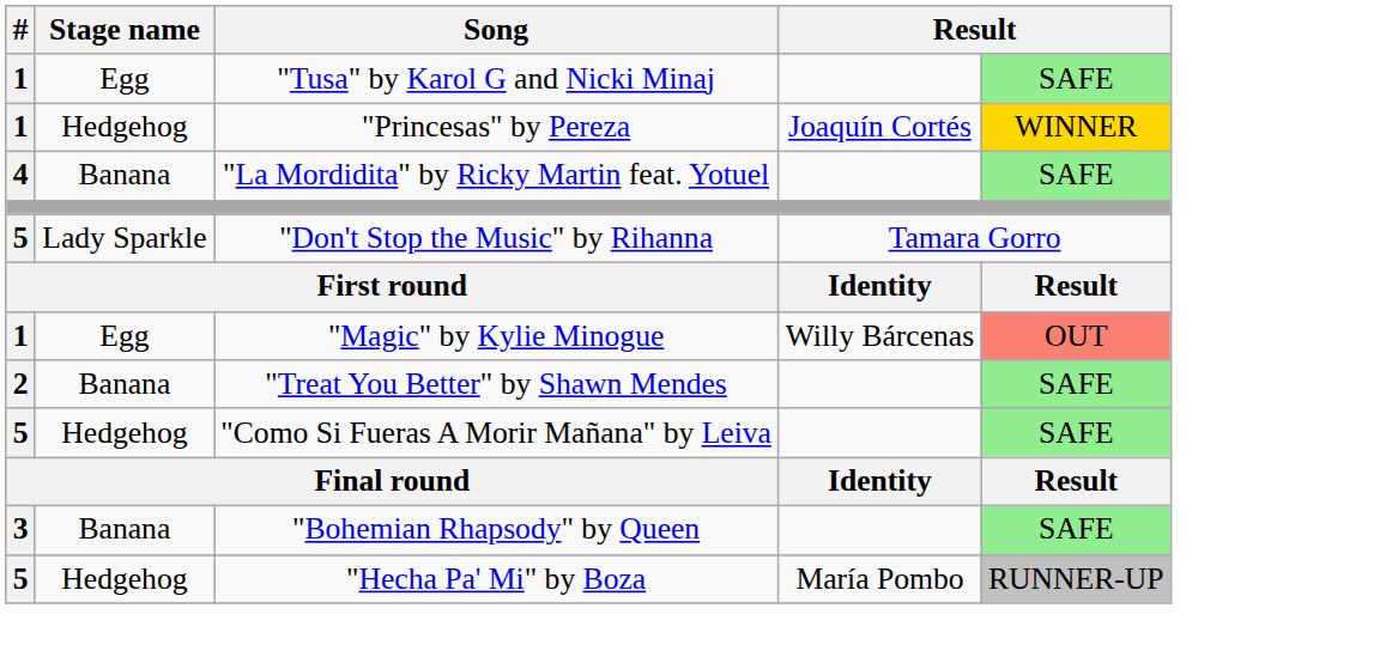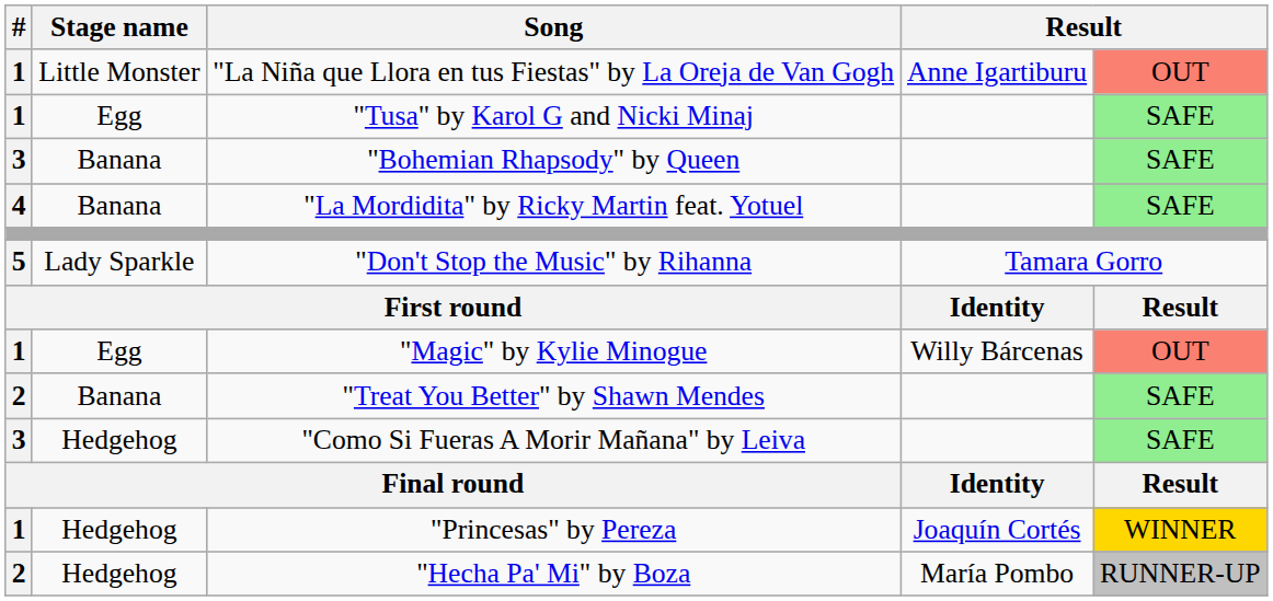+ row: 1 | Little Monster | "La Niña que Llora en tus Fiestas" by La Oreja de Van Gogh | Anne Igartiburu | OUT
rows swapped: "Bohemian Rhapsody" by Queen <-> "Princesas" by Pereza
"Como Si Fueras A Morir Mañana" by Leiva | #: 5 -> 3
"Hecha Pa' Mi" by Boza | #: 5 -> 2
